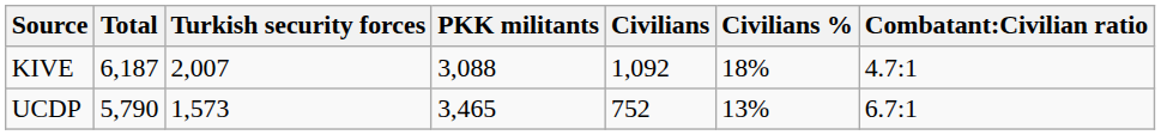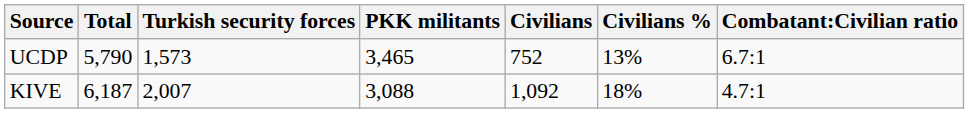rows swapped: UCDP <-> KIVE
